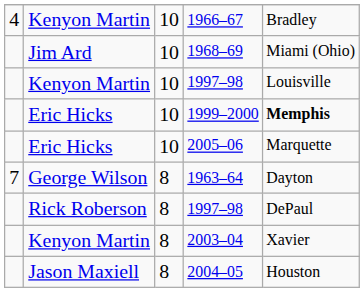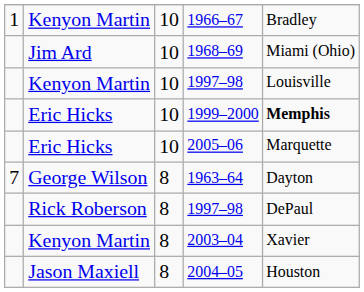1966–67 | column 1: 4 -> 1
